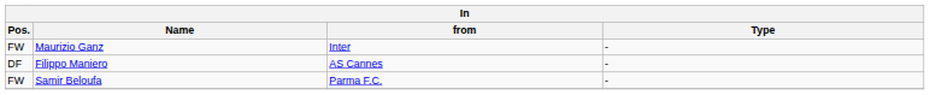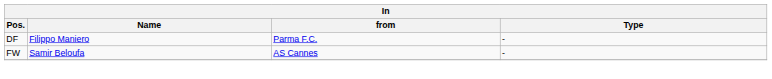- row: FW | Maurizio Ganz | Inter | -
Filippo Maniero | from: AS Cannes -> Parma F.C.
Samir Beloufa | from: Parma F.C. -> AS Cannes
